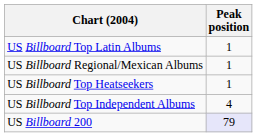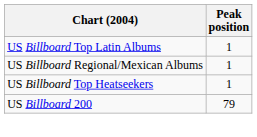- row: US Billboard Top Independent Albums | 4
US Billboard 200 | Peak position: lavender background -> no background
